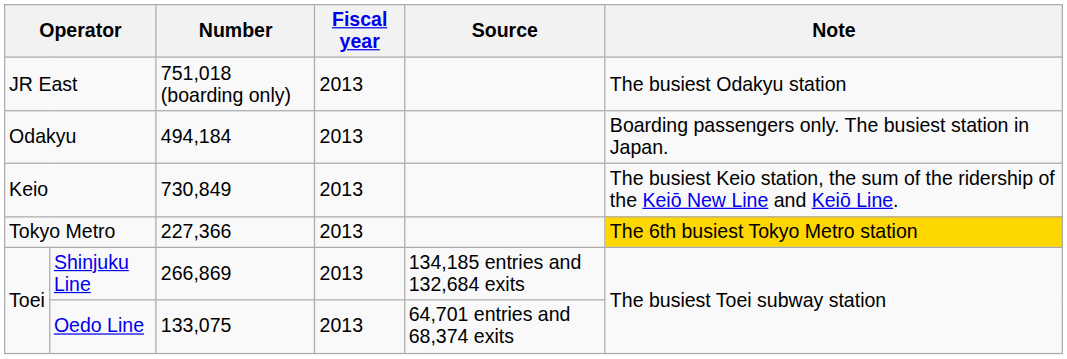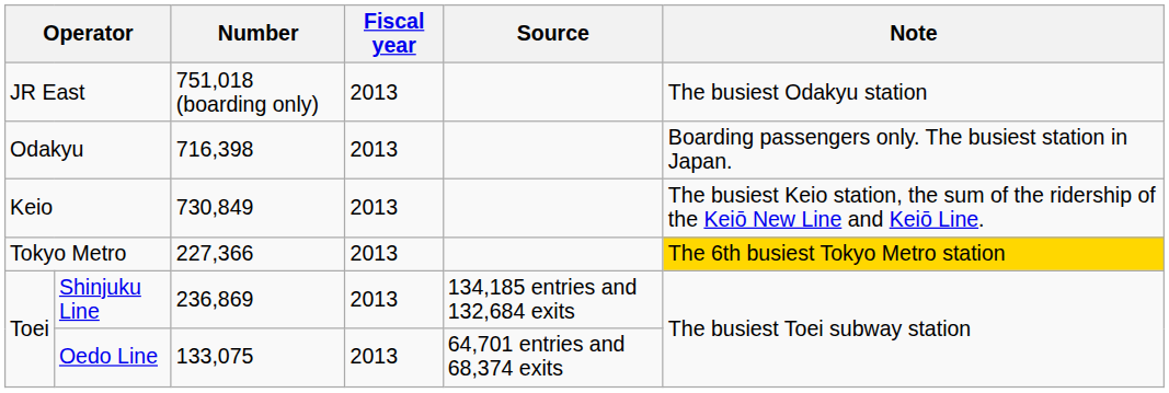Odakyu | Number: 494,184 -> 716,398
Shinjuku Line | Number: 266,869 -> 236,869
